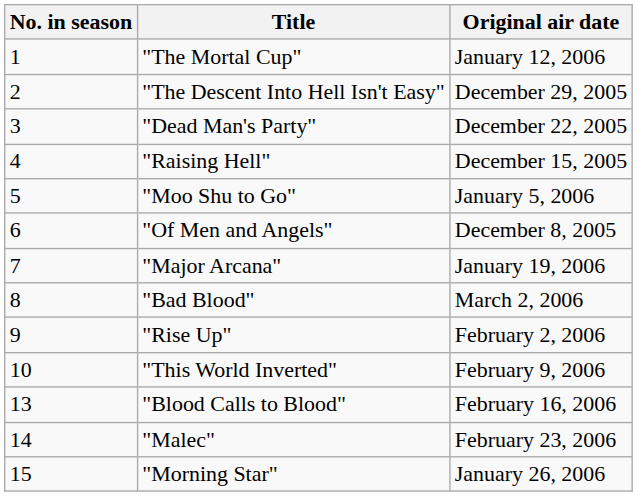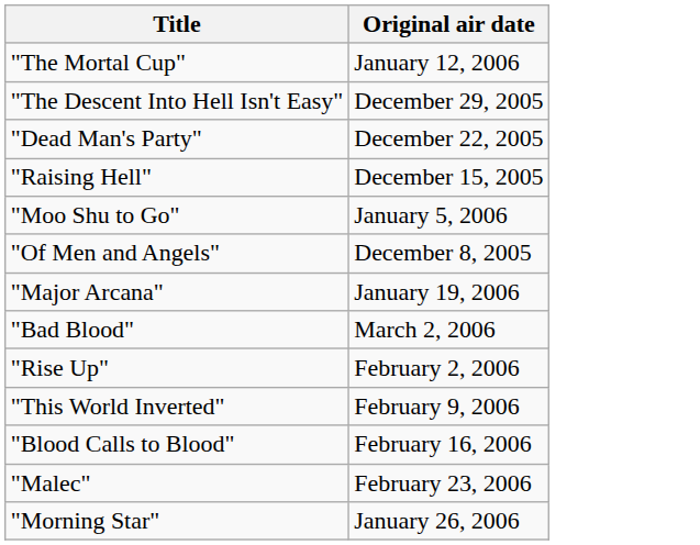- column: No. in season | 1 | 2 | 3 | 4 | 5 | 6 | 7 | 8 | 9 | 10 | 13 | 14 | 15
